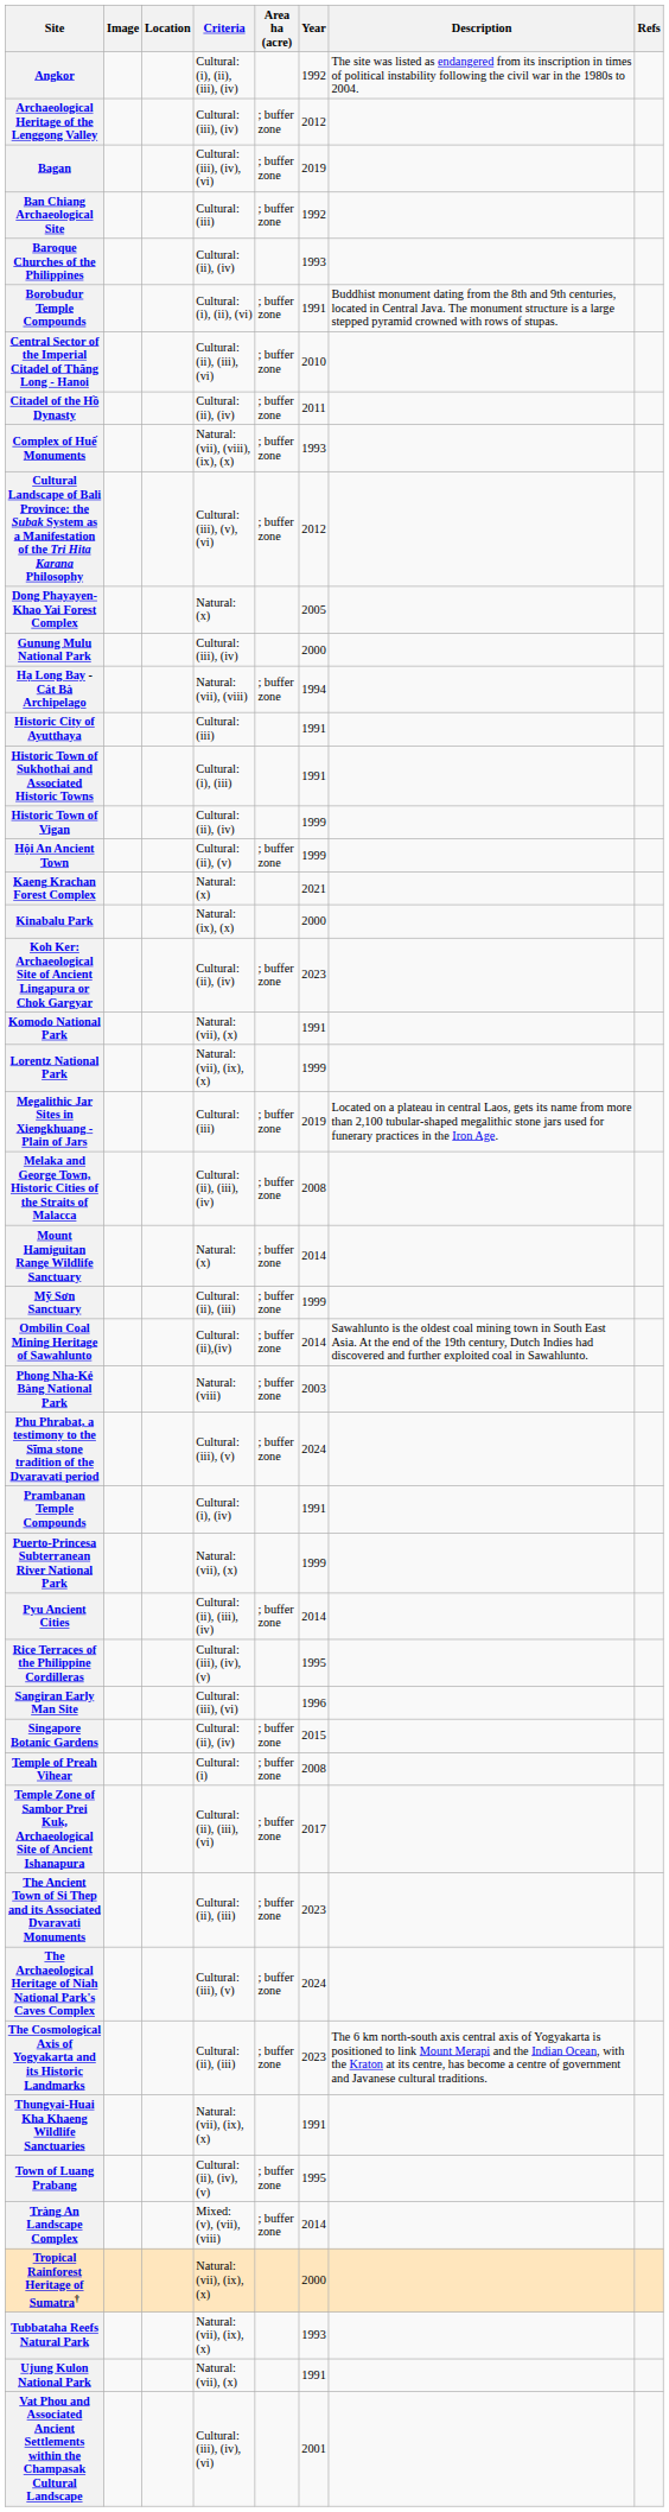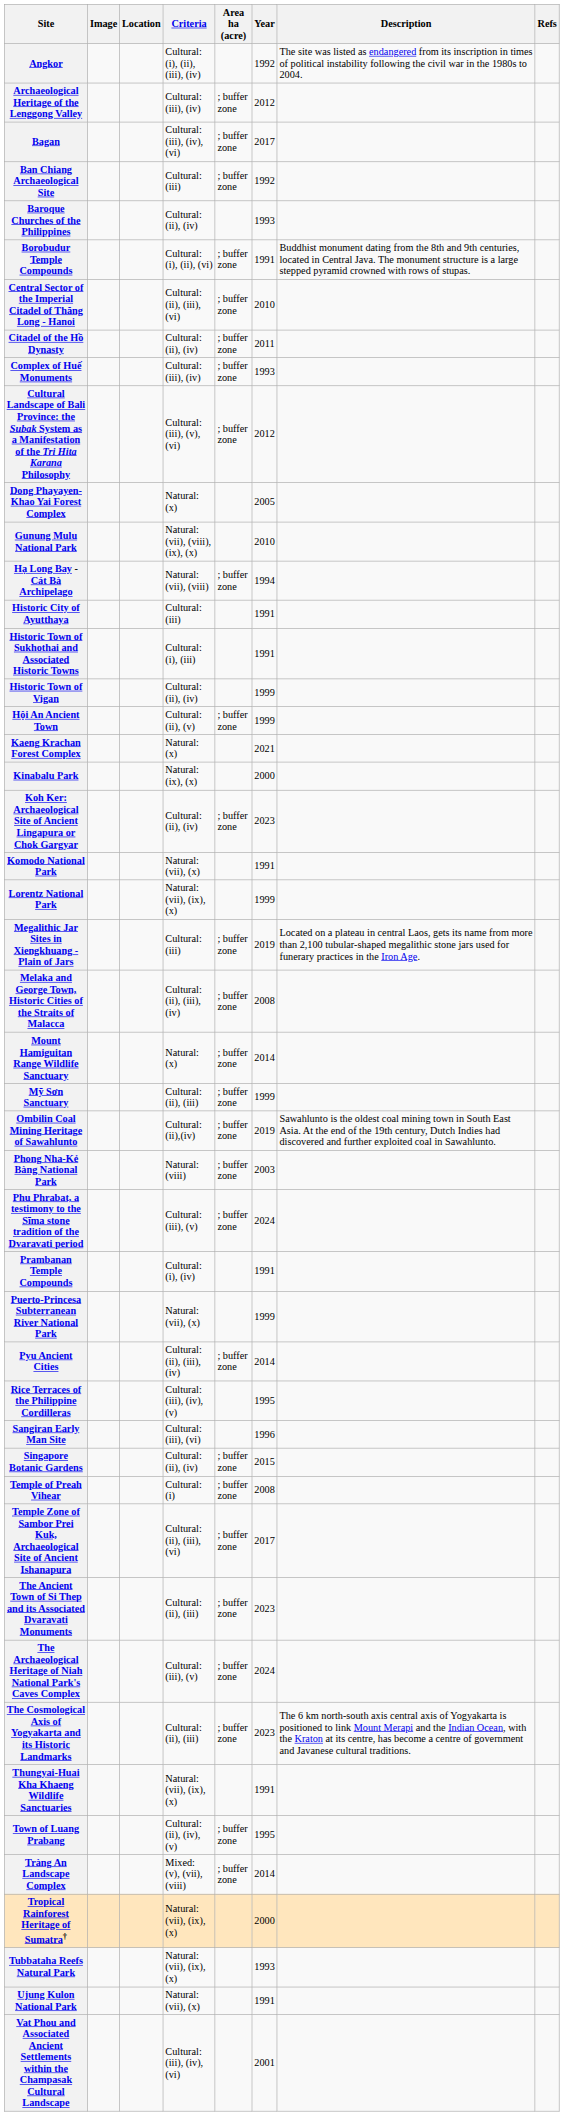Bagan | Year: 2019 -> 2017
Complex of Huế Monuments | Criteria: Natural: (vii), (viii), (ix), (x) -> Cultural: (iii), (iv)
Gunung Mulu National Park | Criteria: Cultural: (iii), (iv) -> Natural: (vii), (viii), (ix), (x)
Gunung Mulu National Park | Year: 2000 -> 2010
Ombilin Coal Mining Heritage of Sawahlunto | Year: 2014 -> 2019
